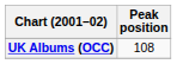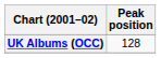UK Albums (OCC) | Peak position: 108 -> 128
